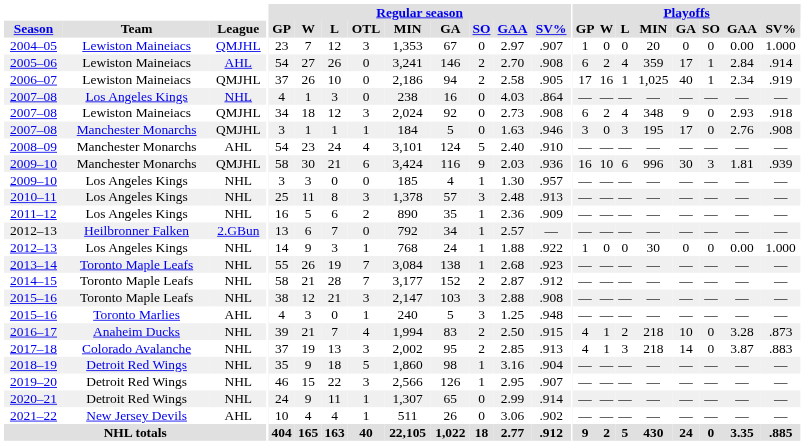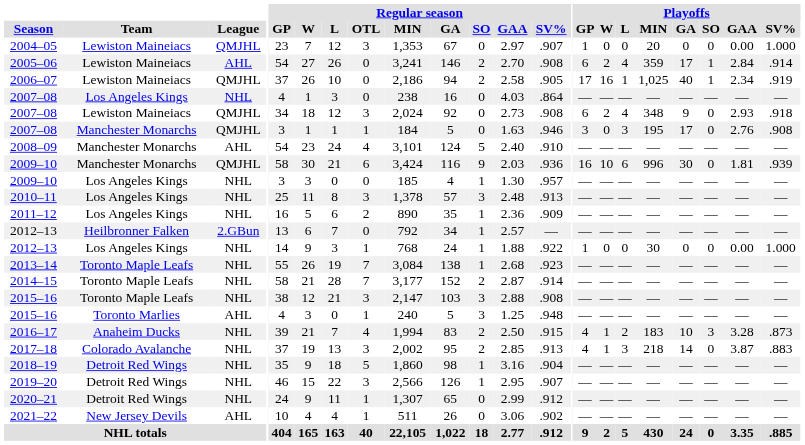2009–10 / Manchester Monarchs | Playoffs / SO: 3 -> 0
2014–15 | Regular season / SV%: .912 -> .914
2016–17 | Playoffs / MIN: 218 -> 183
2016–17 | Playoffs / SO: 0 -> 3
2020–21 | Regular season / SV%: .914 -> .912
